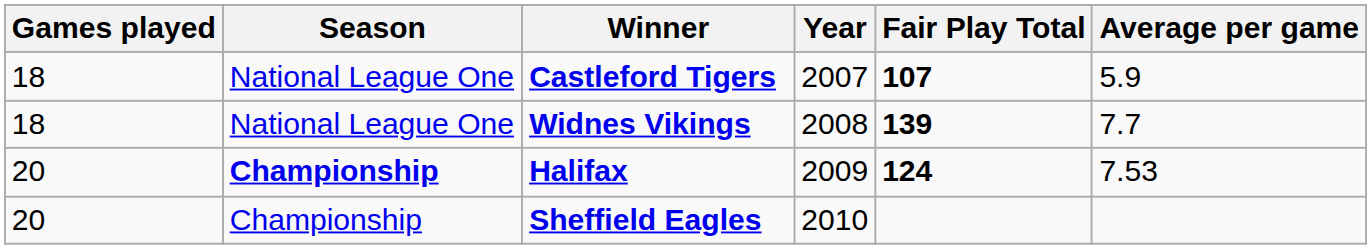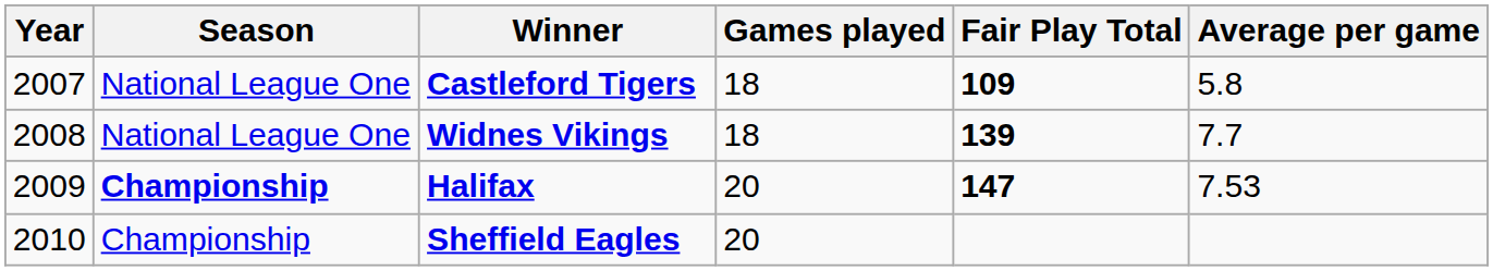columns swapped: Year <-> Games played
Castleford Tigers | Fair Play Total: 107 -> 109
Castleford Tigers | Average per game: 5.9 -> 5.8
Halifax | Fair Play Total: 124 -> 147
